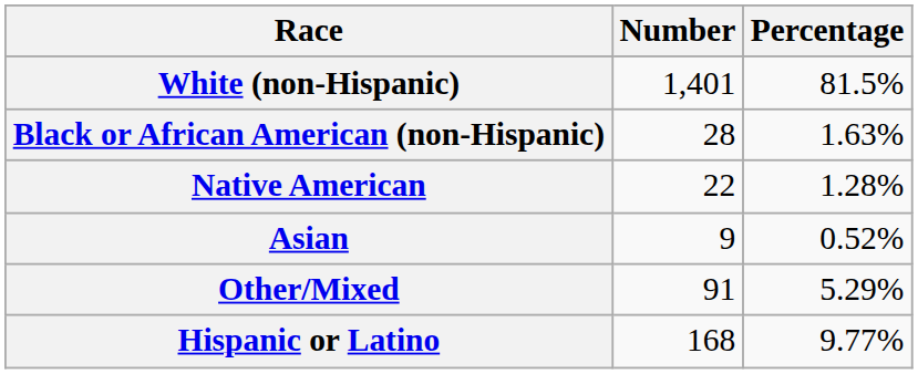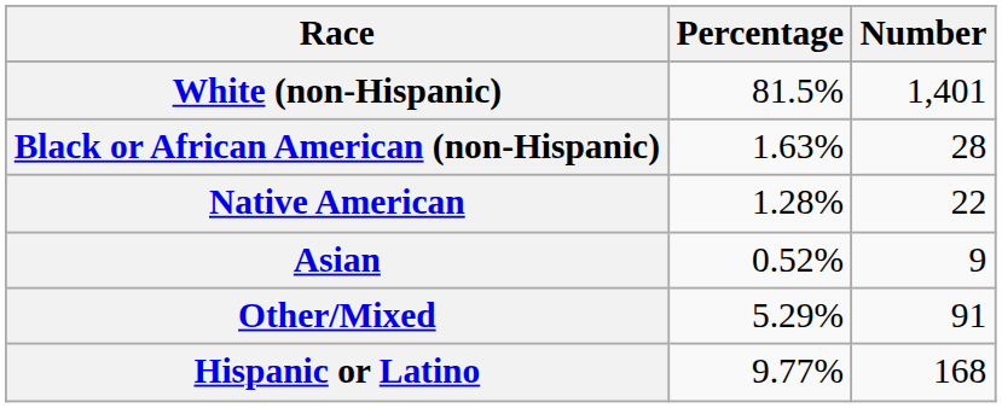columns swapped: Number <-> Percentage
